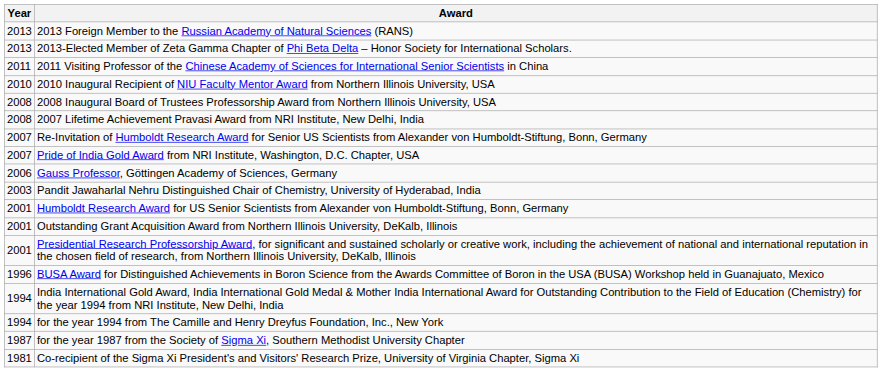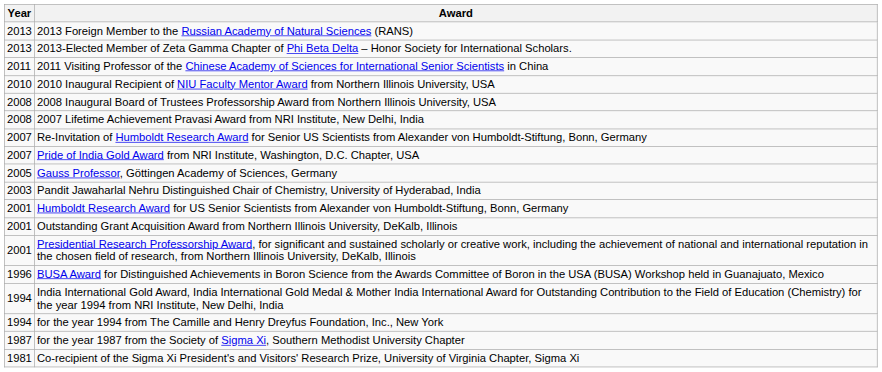Gauss Professor, Göttingen Academy of Sciences, Germany | Year: 2006 -> 2005
